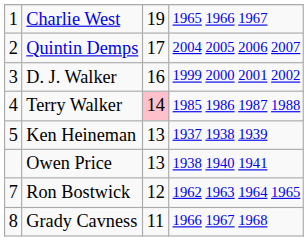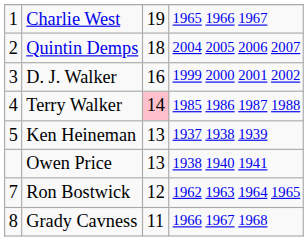Quintin Demps | column 3: 17 -> 18
